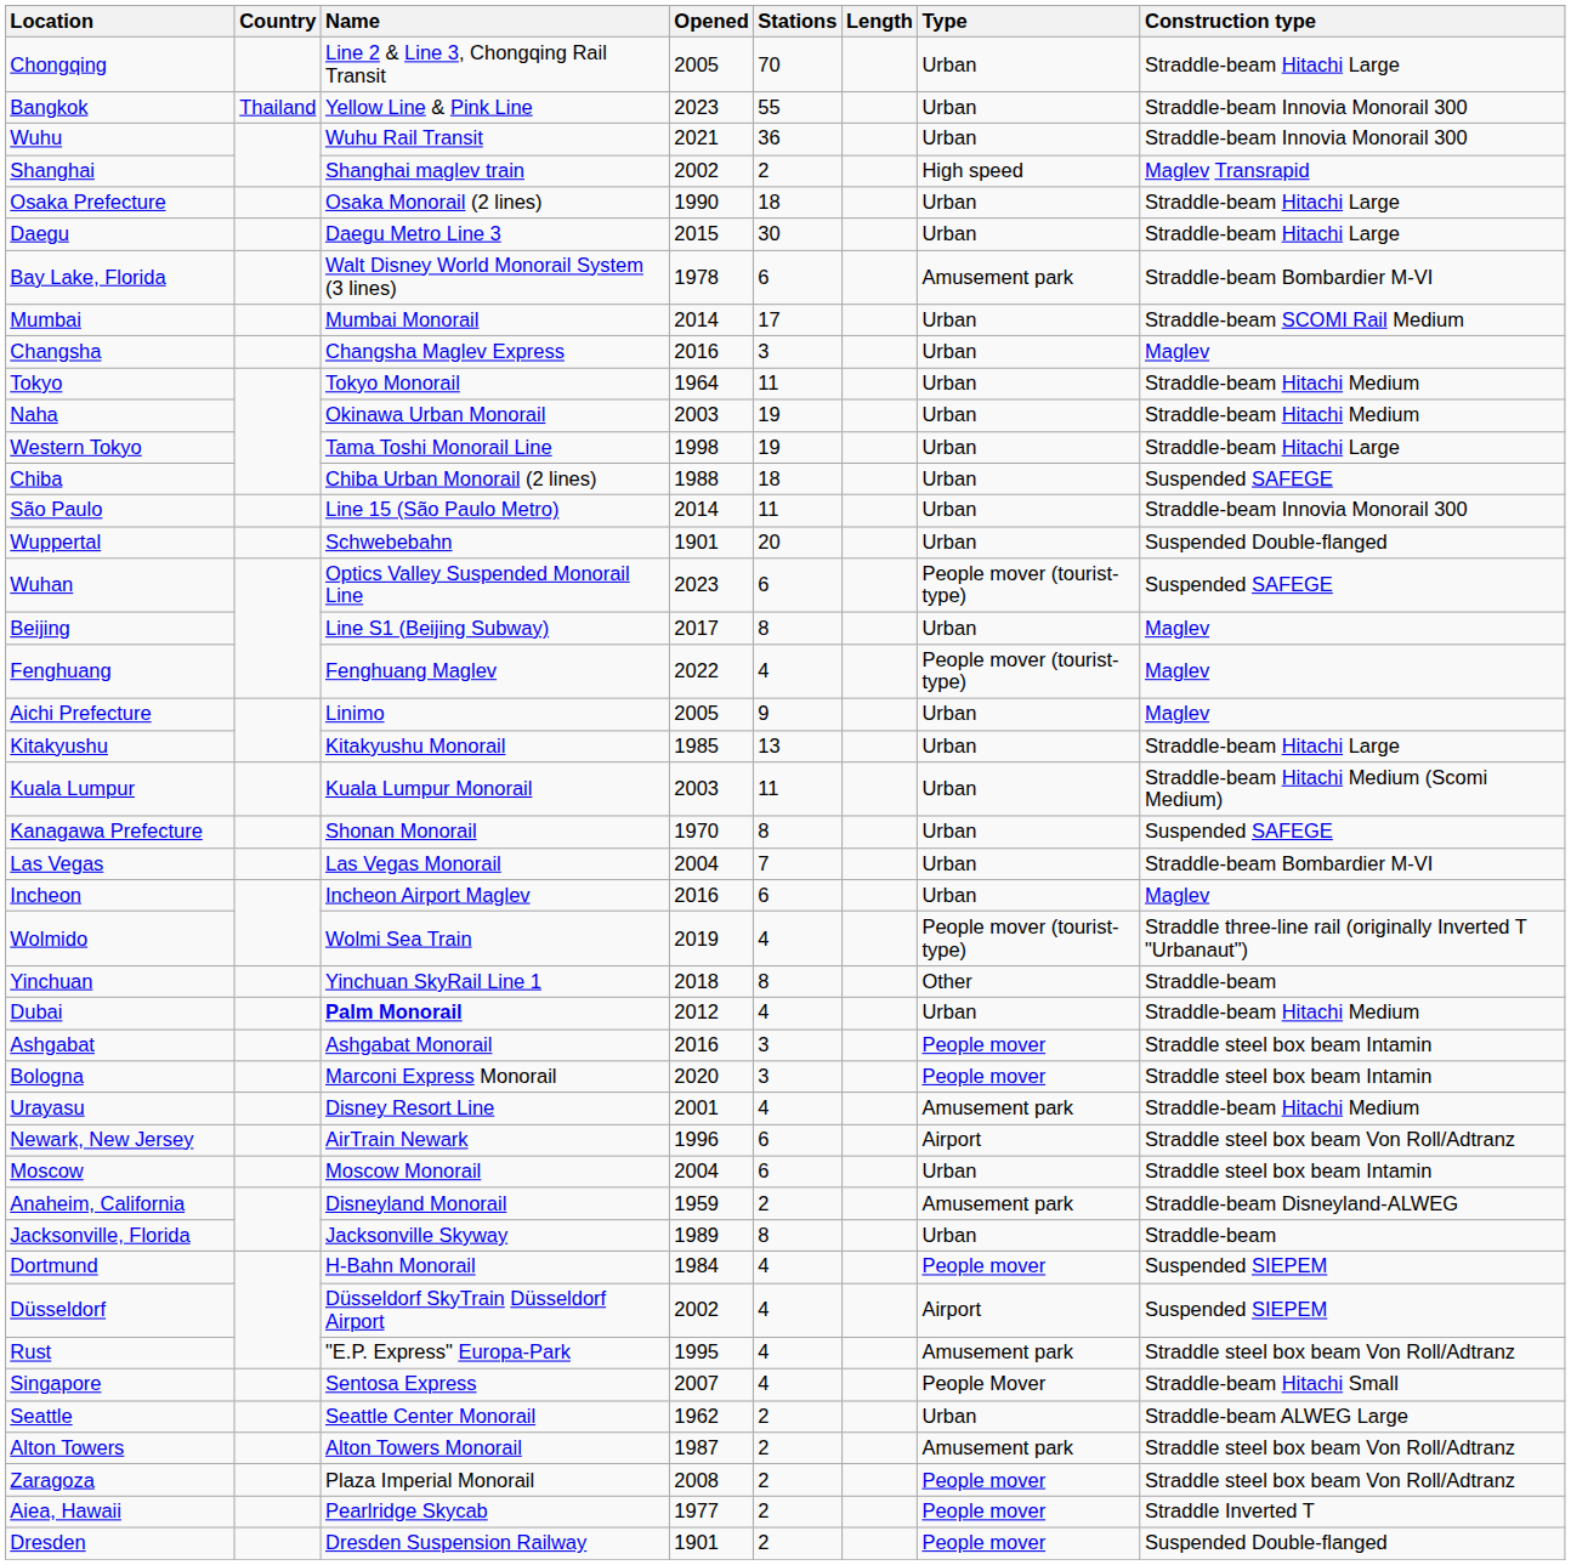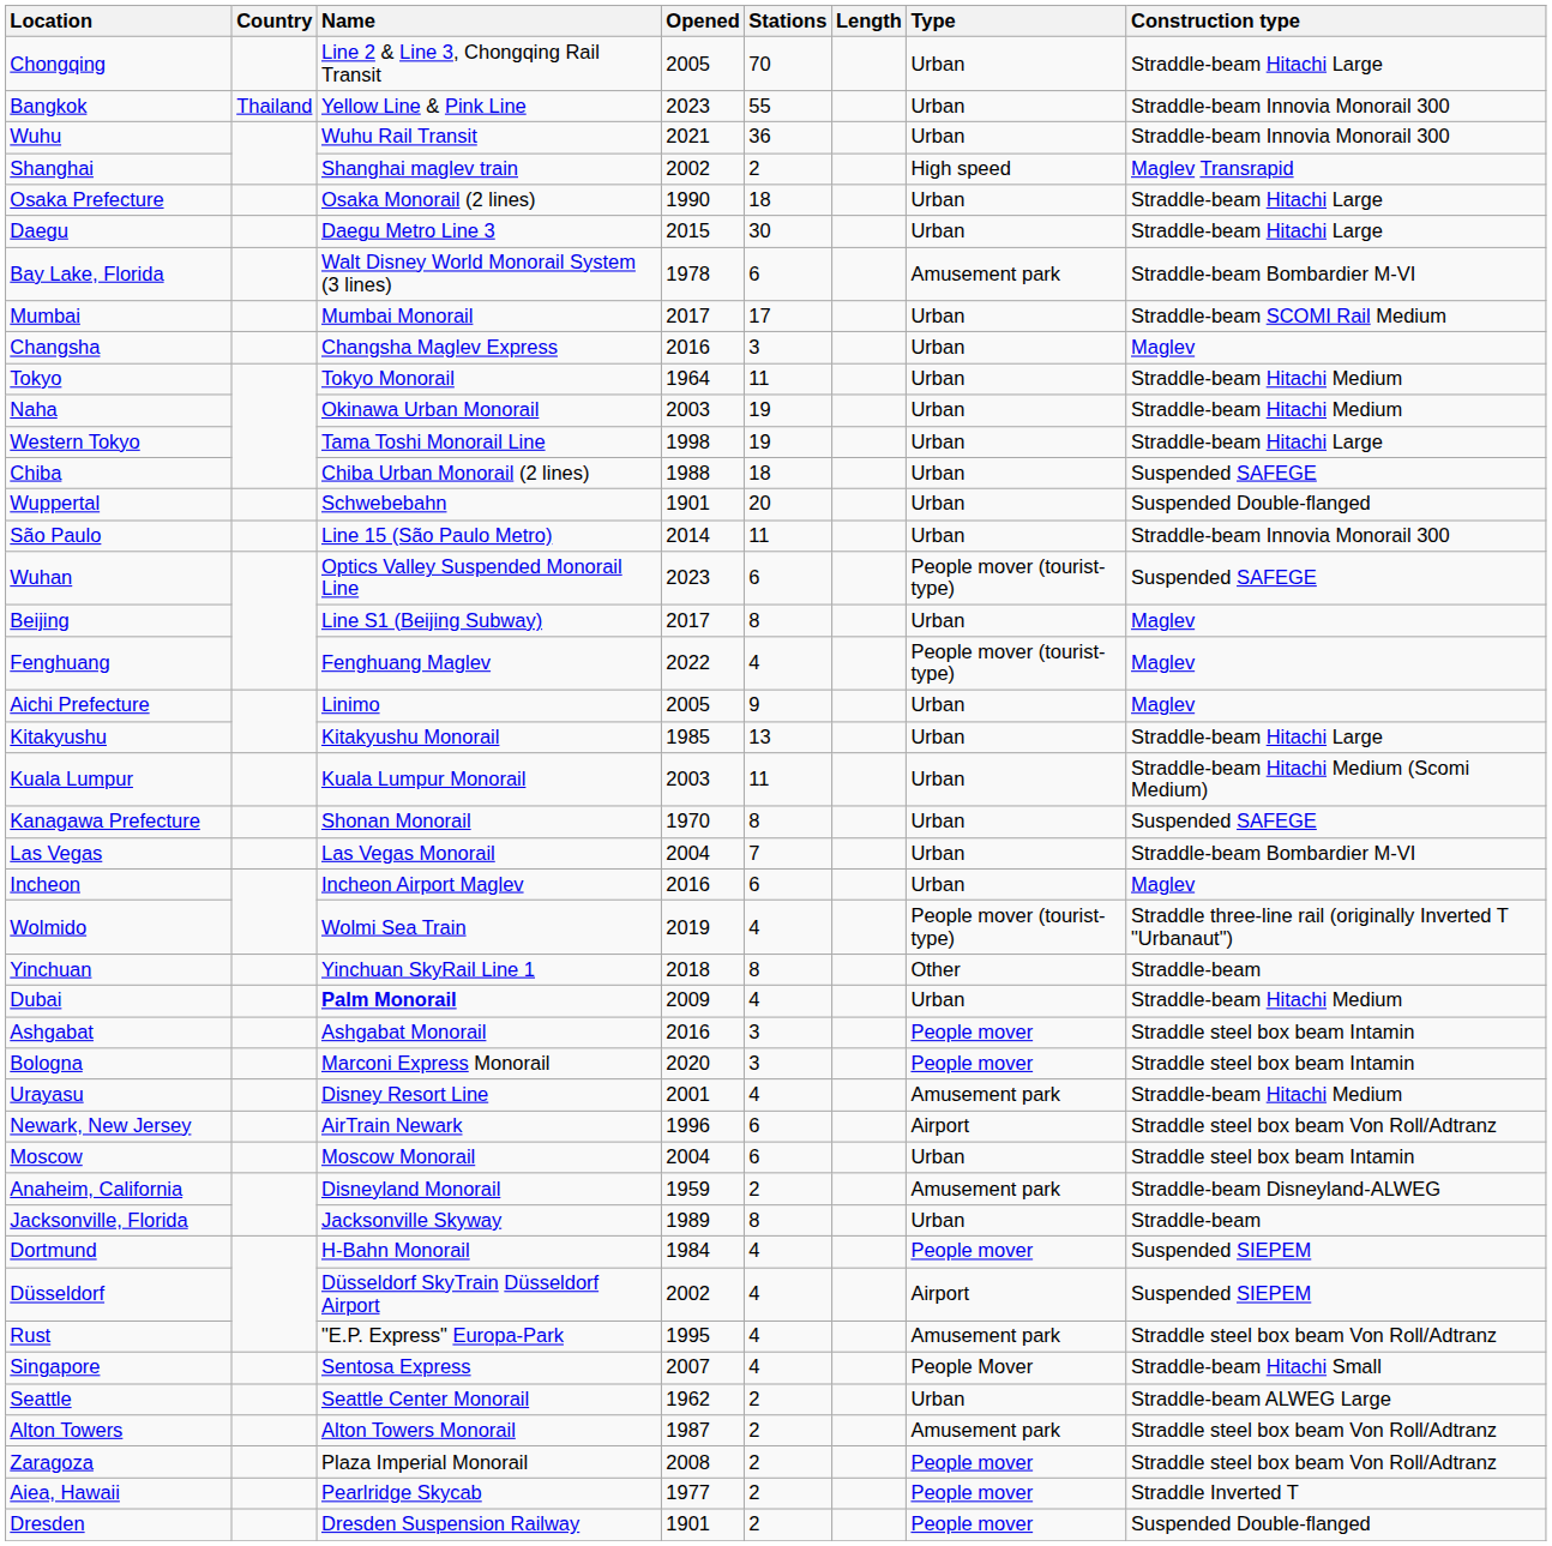Mumbai | Opened: 2014 -> 2017
rows swapped: São Paulo <-> Wuppertal
Dubai | Opened: 2012 -> 2009
